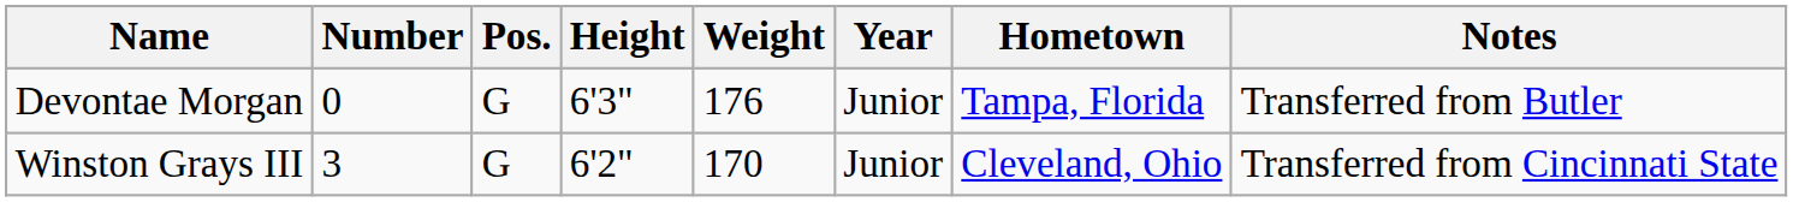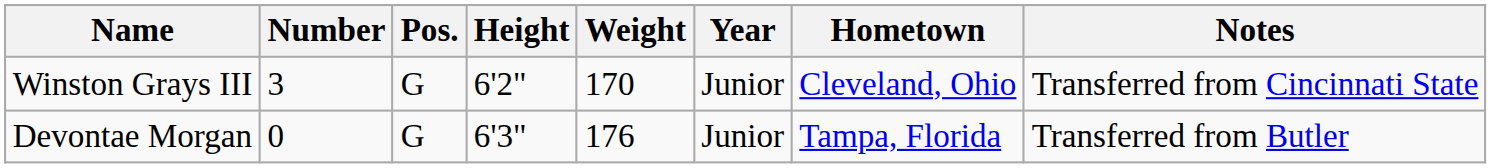rows swapped: Devontae Morgan <-> Winston Grays III
